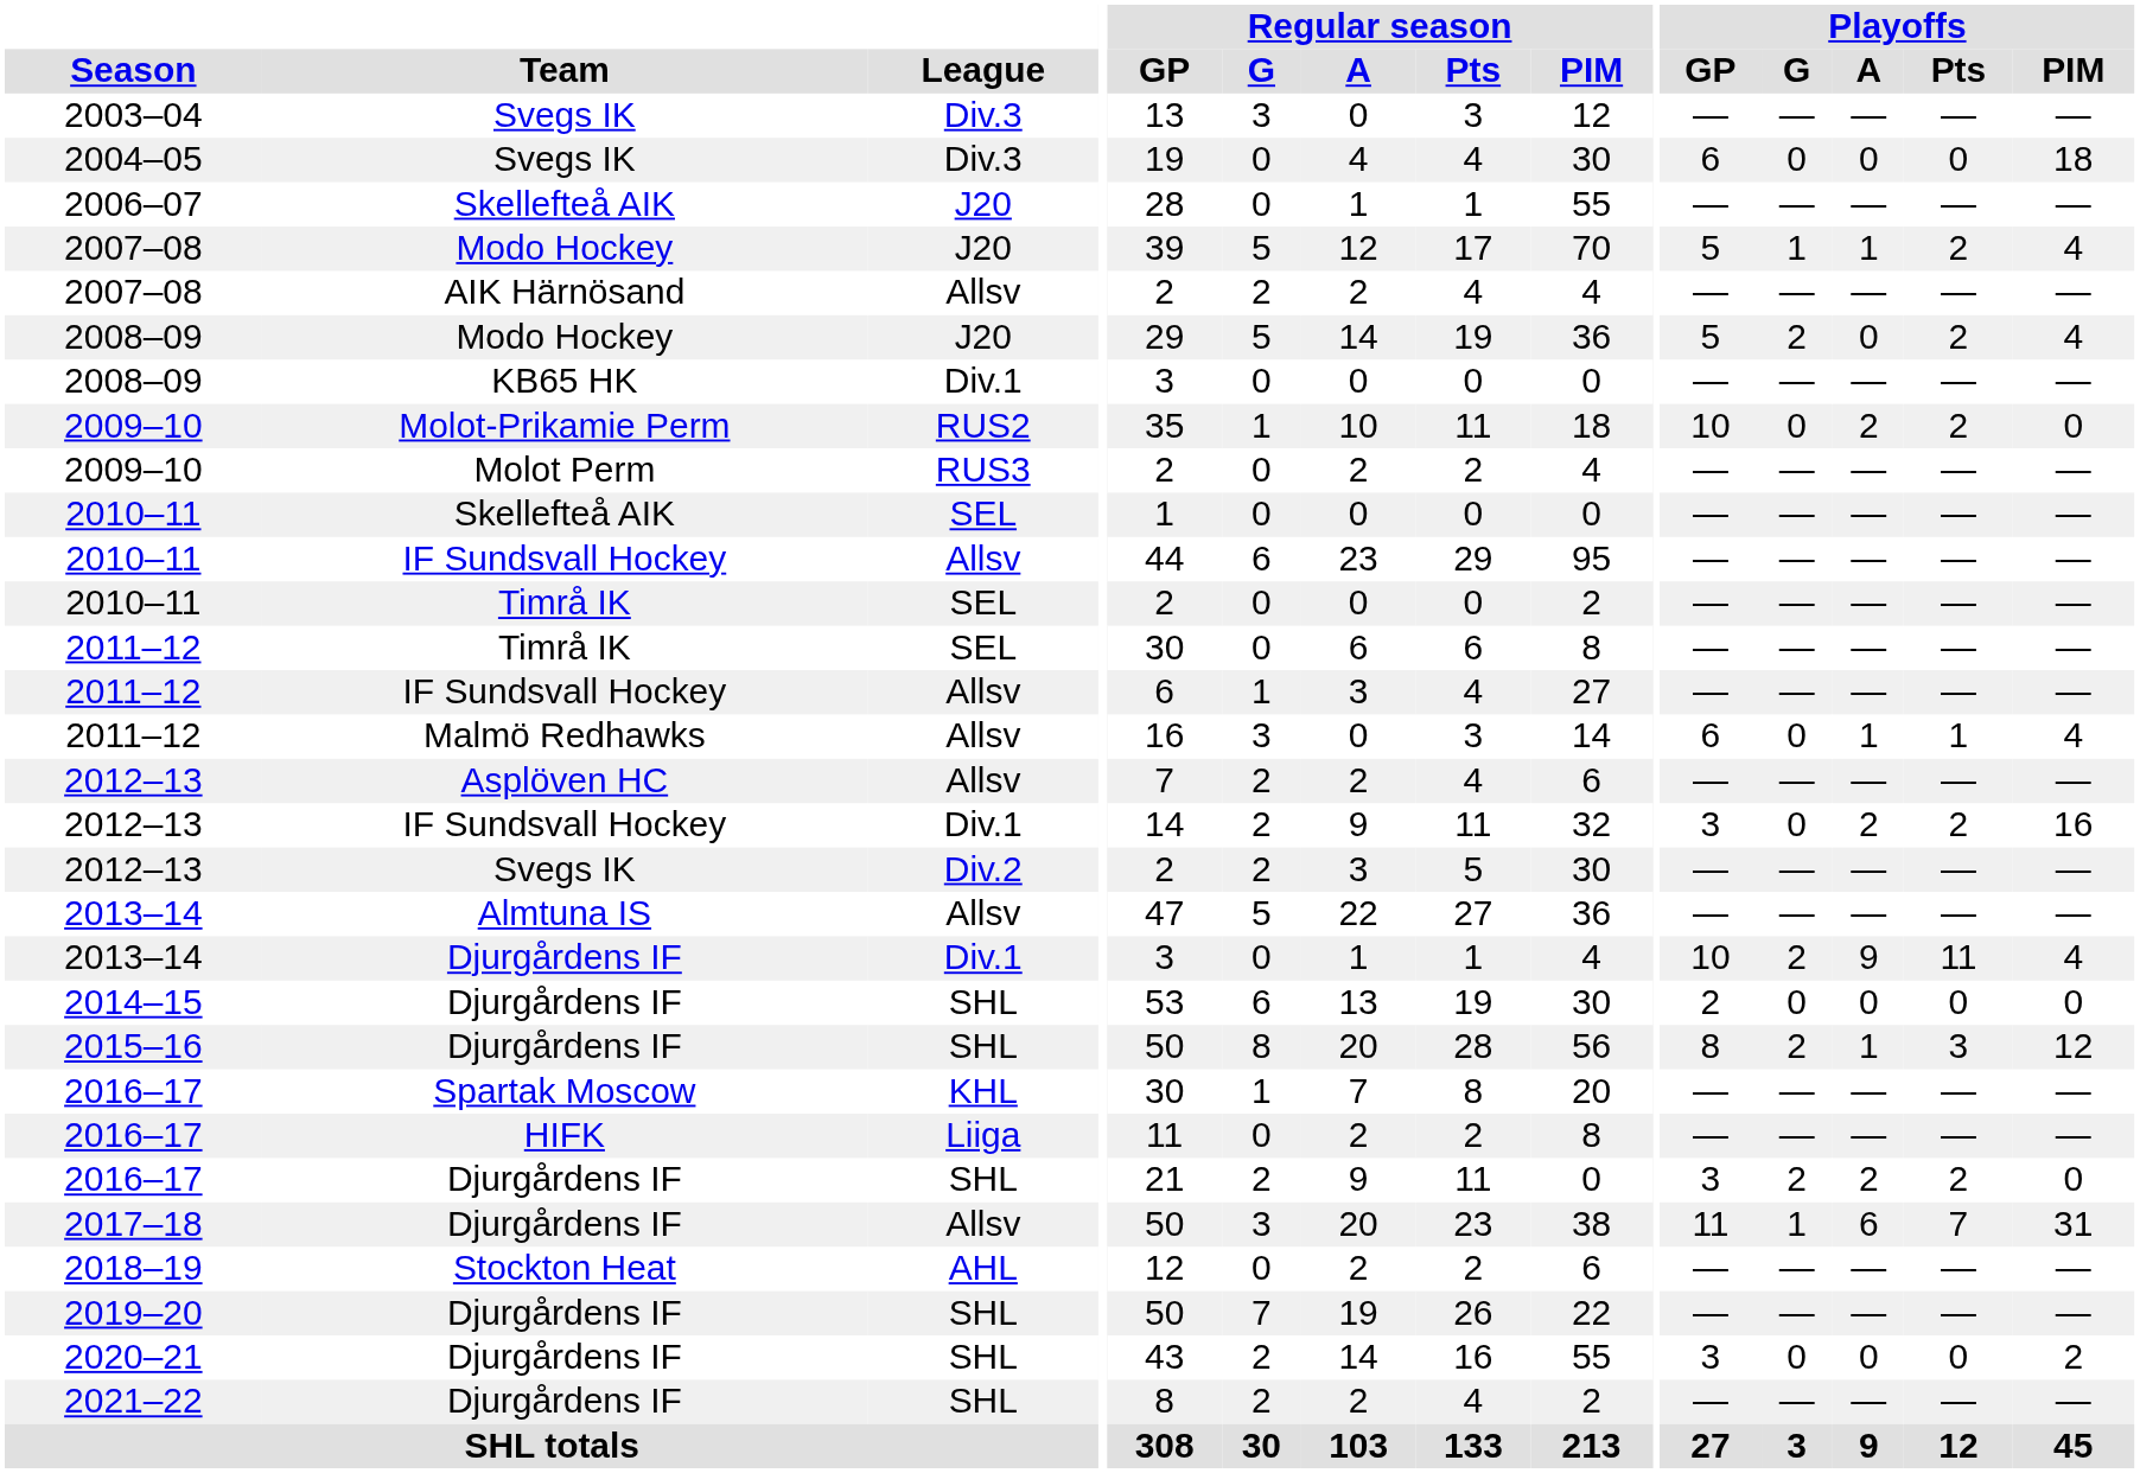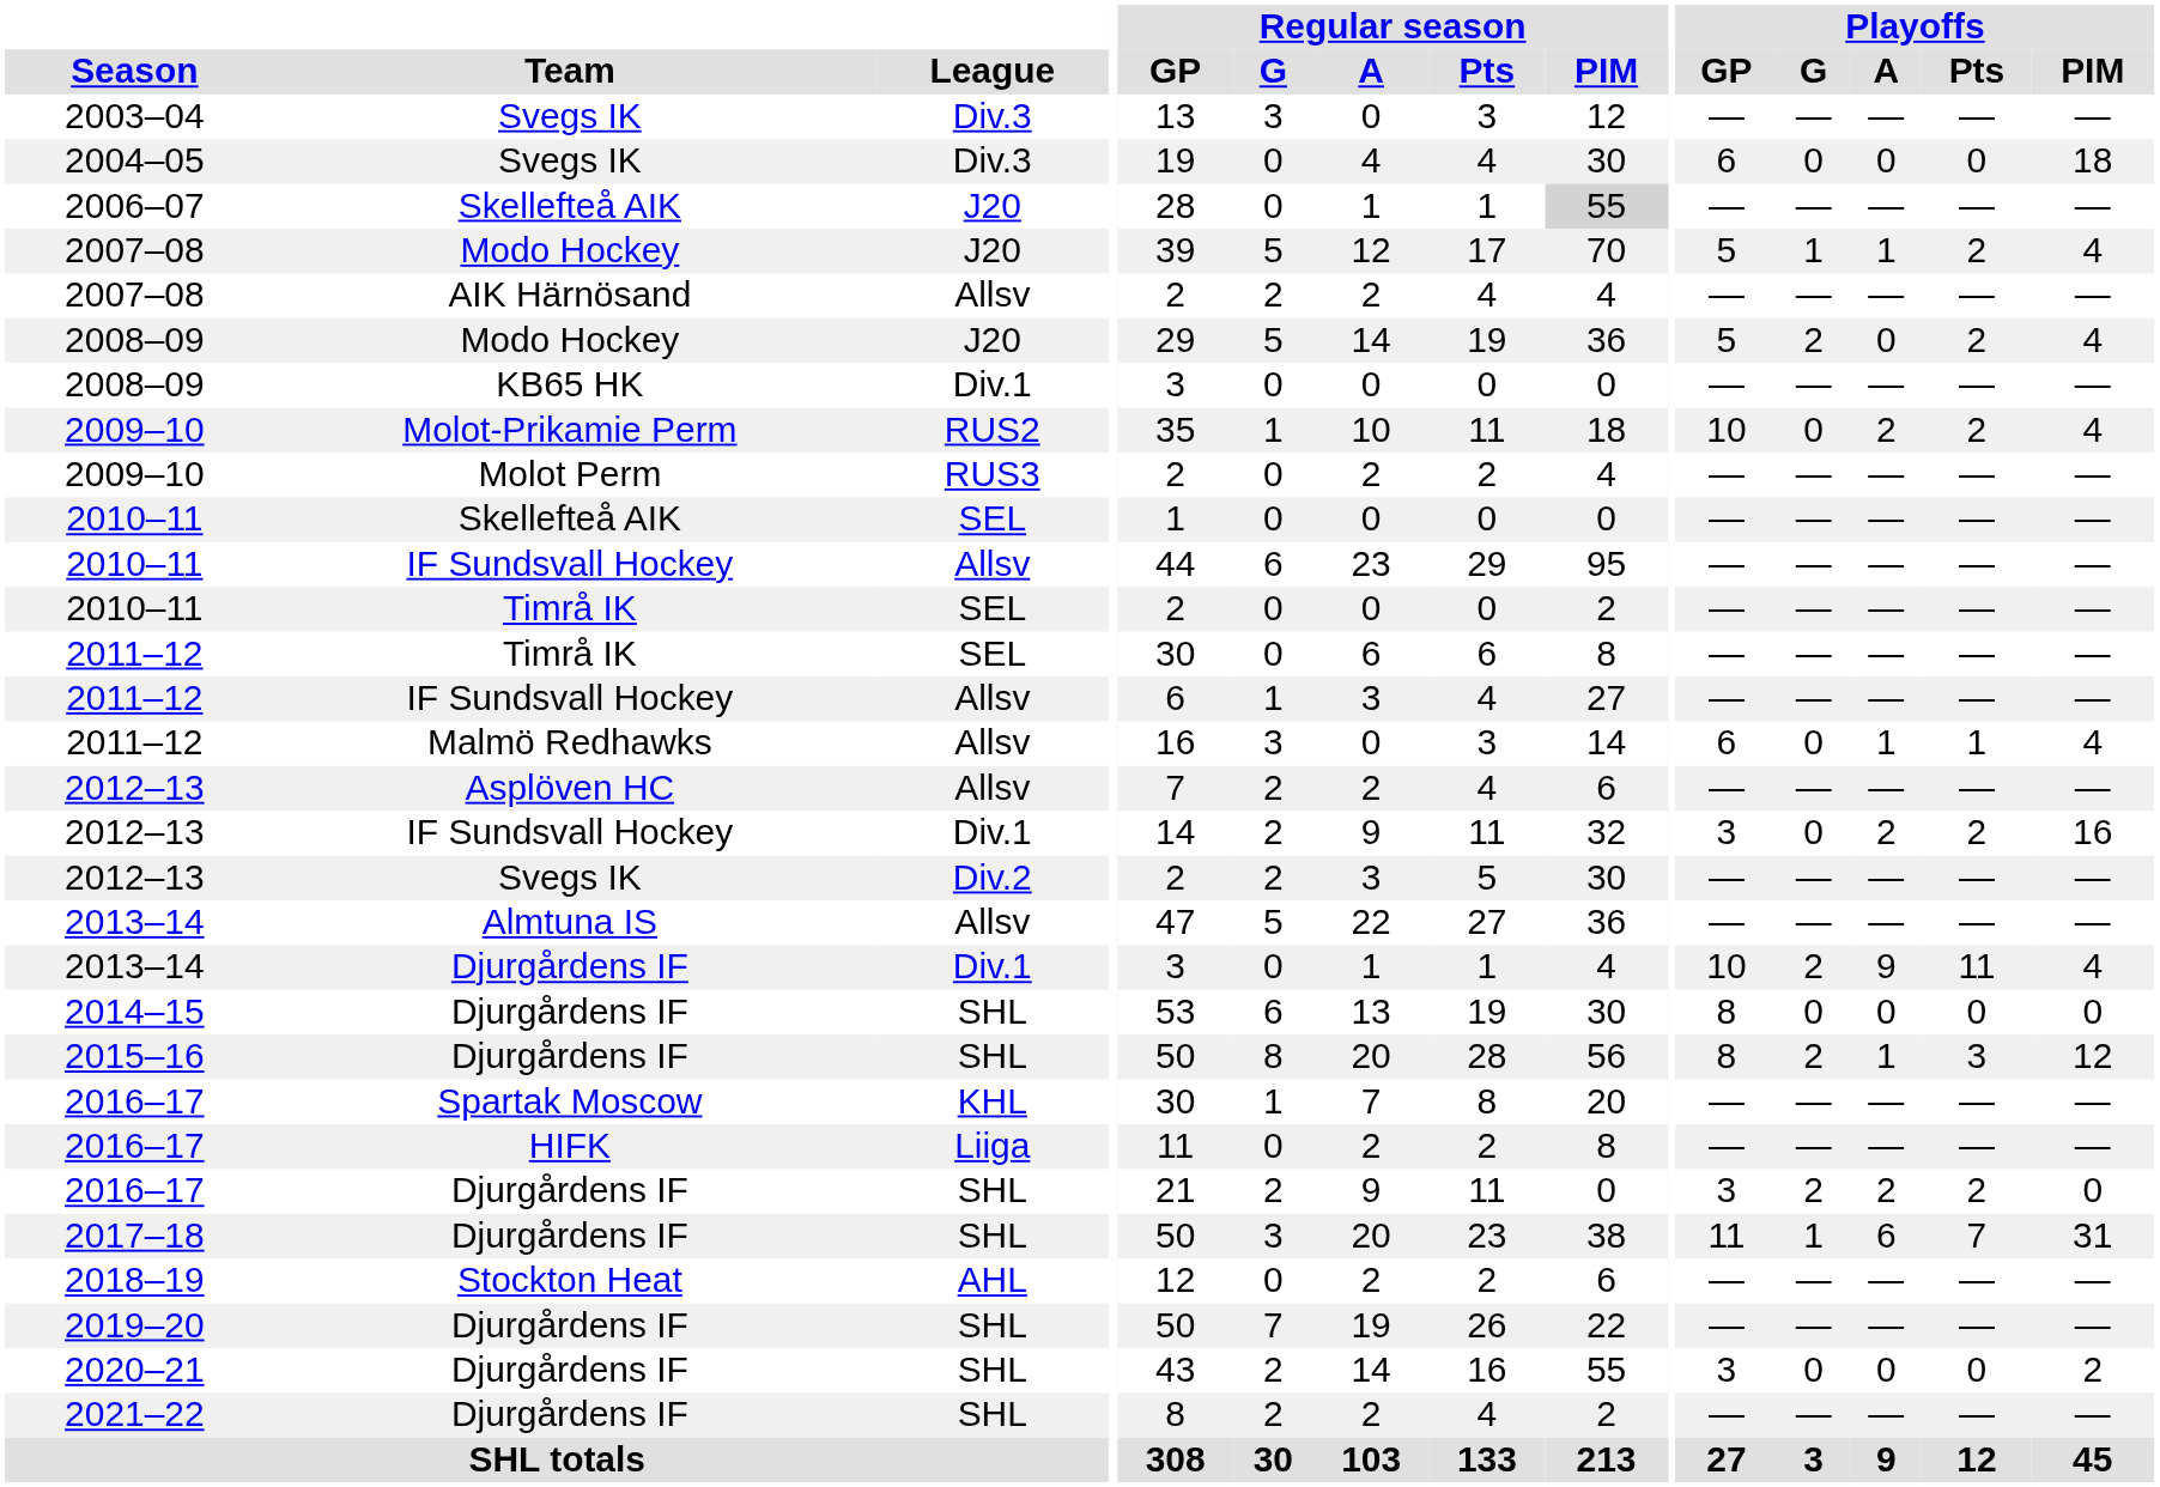2006–07 | Regular season / PIM: no background -> lightgrey background
2009–10 / Molot-Prikamie Perm | Playoffs / PIM: 0 -> 4
2014–15 | Playoffs / GP: 2 -> 8
2017–18 | League: Allsv -> SHL
